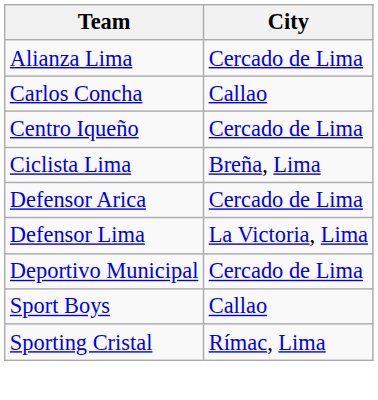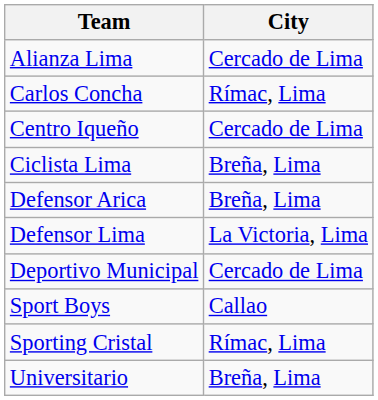Carlos Concha | City: Callao -> Rímac, Lima
Defensor Arica | City: Cercado de Lima -> Breña, Lima
+ row: Universitario | Breña, Lima
